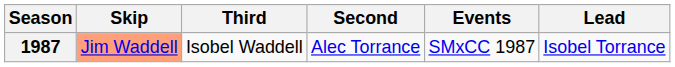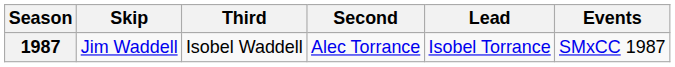columns swapped: Lead <-> Events
1987 | Skip: lightsalmon background -> no background
